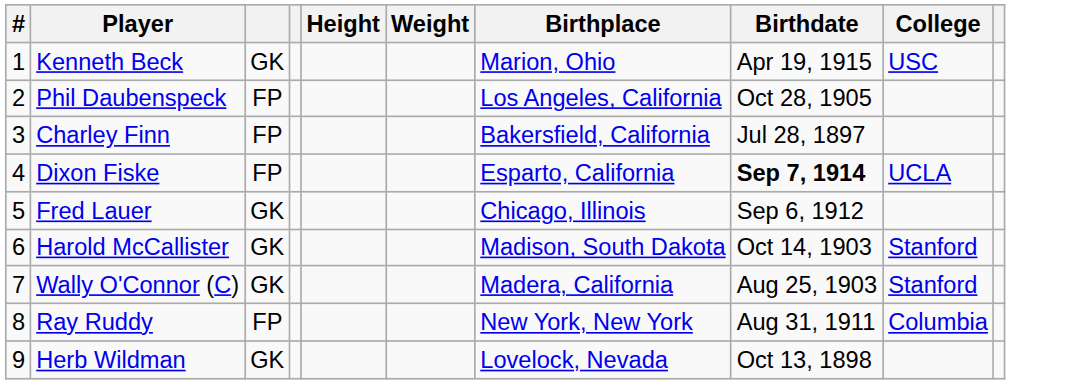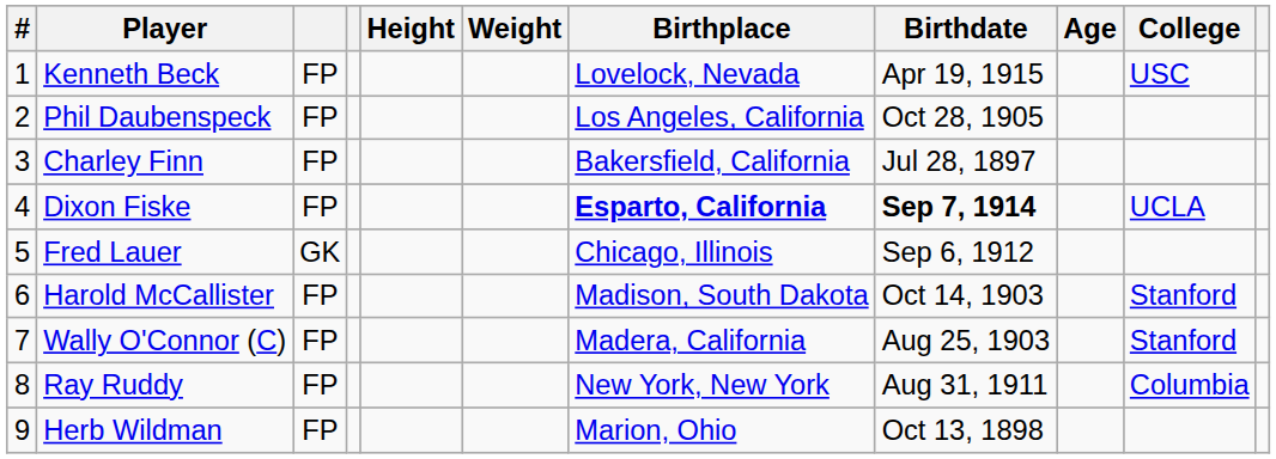+ column: Age
Kenneth Beck | column 3: GK -> FP
Kenneth Beck | Birthplace: Marion, Ohio -> Lovelock, Nevada
Dixon Fiske | Birthplace: normal -> bold
Harold McCallister | column 3: GK -> FP
Wally O'Connor (C) | column 3: GK -> FP
Herb Wildman | column 3: GK -> FP
Herb Wildman | Birthplace: Lovelock, Nevada -> Marion, Ohio
